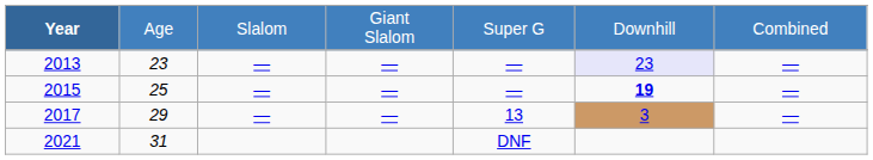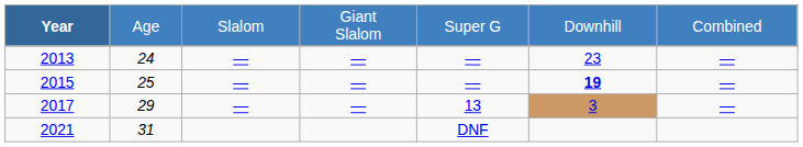2013 | column 2: 23 -> 24
2013 | column 6: lavender background -> no background
